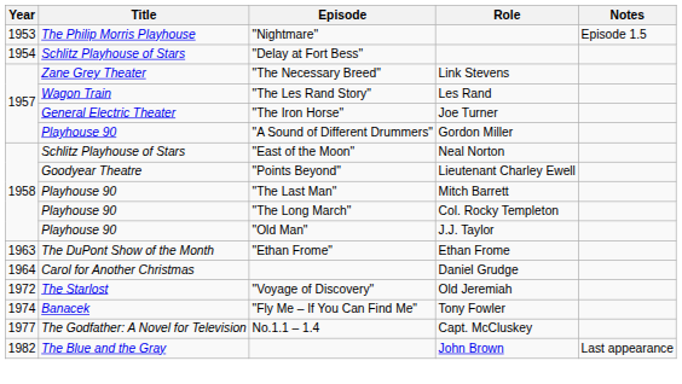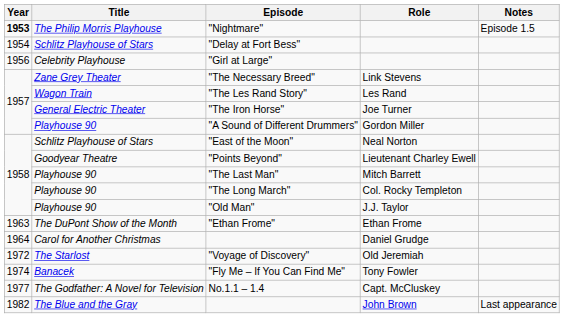"Nightmare" | Year: normal -> bold
+ row: 1956 | Celebrity Playhouse | "Girl at Large"
